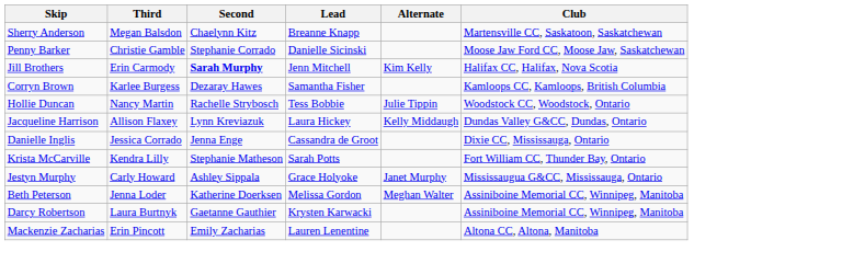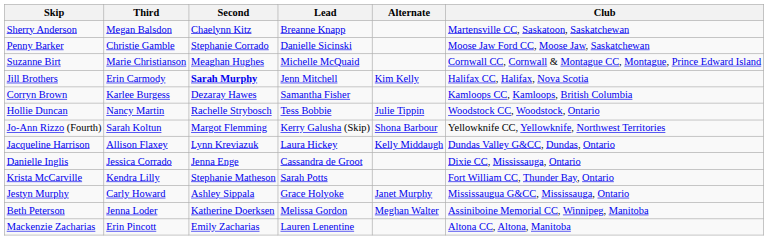+ row: Suzanne Birt | Marie Christianson | Meaghan Hughes | Michelle McQuaid | Cornwall CC, Cornwall & Montague CC, Montague, Prince Edward Island
+ row: Jo-Ann Rizzo (Fourth) | Sarah Koltun | Margot Flemming | Kerry Galusha (Skip) | Shona Barbour | Yellowknife CC, Yellowknife, Northwest Territories
- row: Darcy Robertson | Laura Burtnyk | Gaetanne Gauthier | Krysten Karwacki | Assiniboine Memorial CC, Winnipeg, Manitoba
